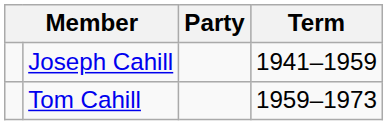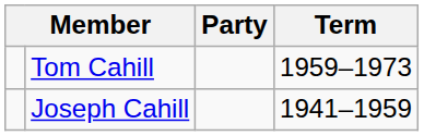rows swapped: Joseph Cahill <-> Tom Cahill
